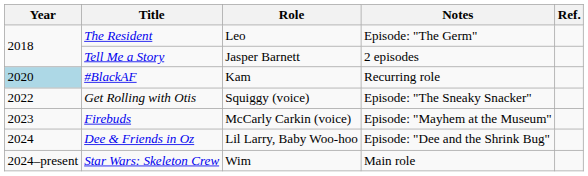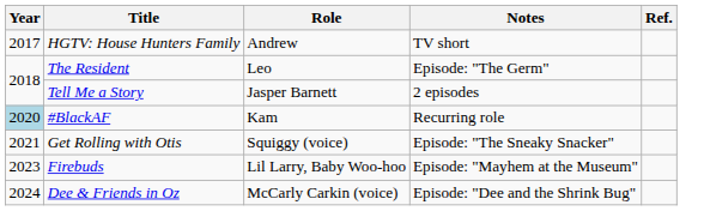+ row: 2017 | HGTV: House Hunters Family | Andrew | TV short
Get Rolling with Otis | Year: 2022 -> 2021
Firebuds | Role: McCarly Carkin (voice) -> Lil Larry, Baby Woo-hoo
Dee & Friends in Oz | Role: Lil Larry, Baby Woo-hoo -> McCarly Carkin (voice)
- row: 2024–present | Star Wars: Skeleton Crew | Wim | Main role
